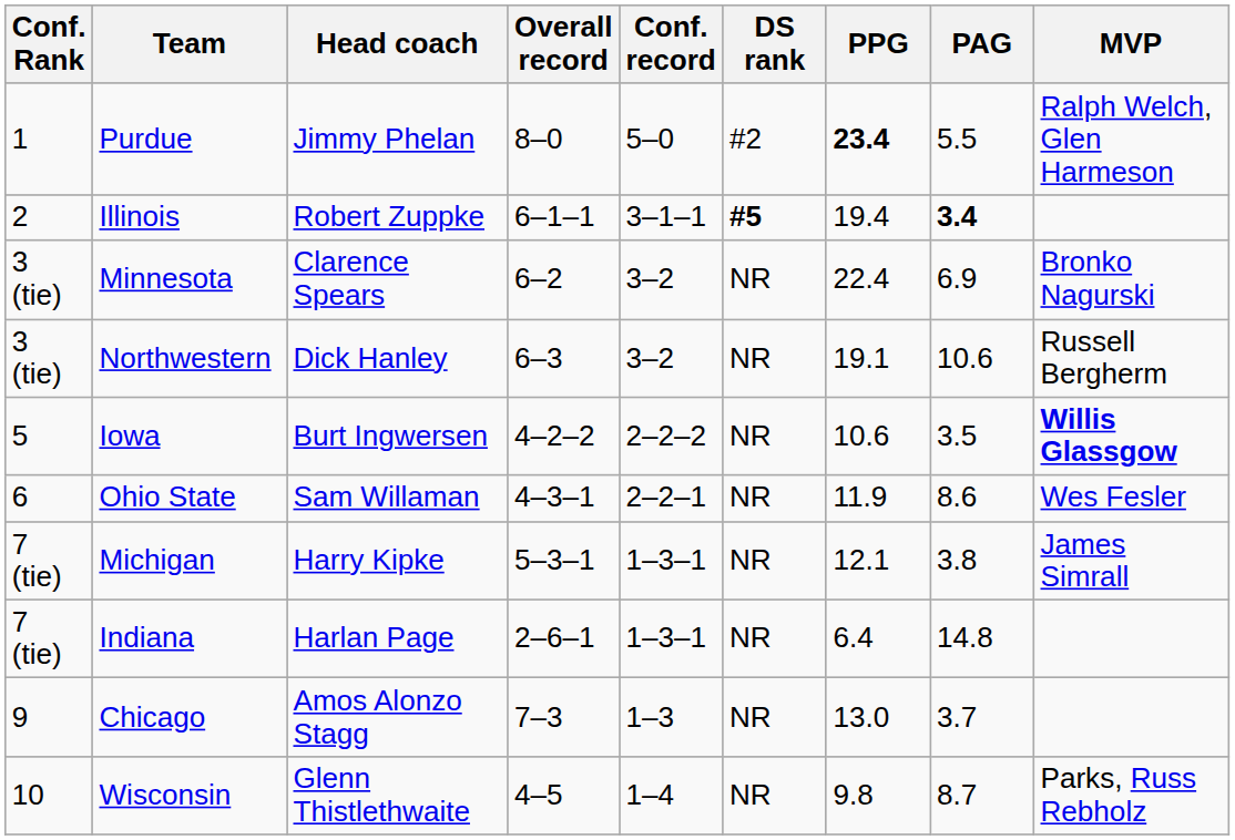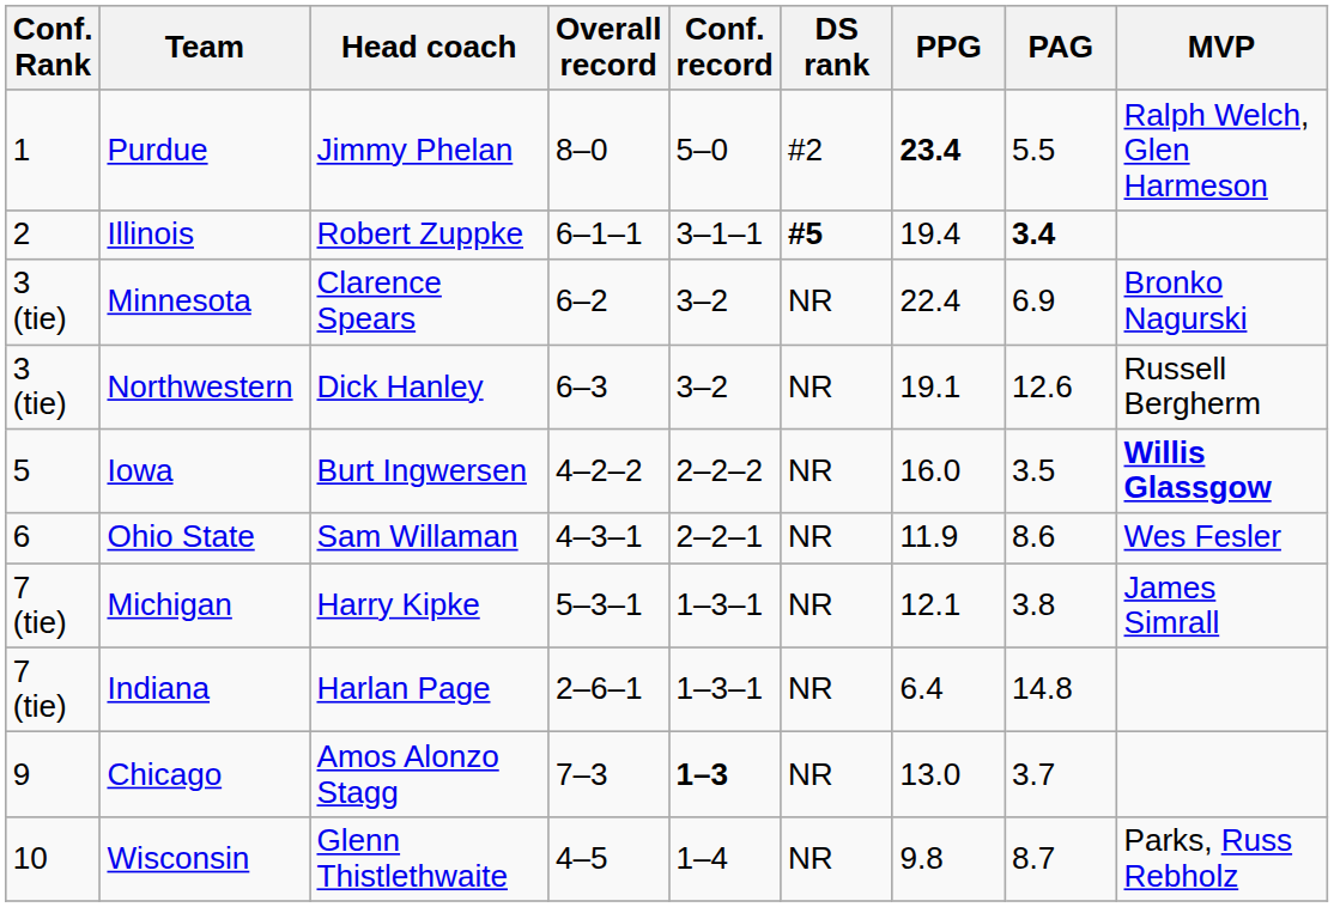Northwestern | PAG: 10.6 -> 12.6
Iowa | PPG: 10.6 -> 16.0
Chicago | Conf. record: normal -> bold
